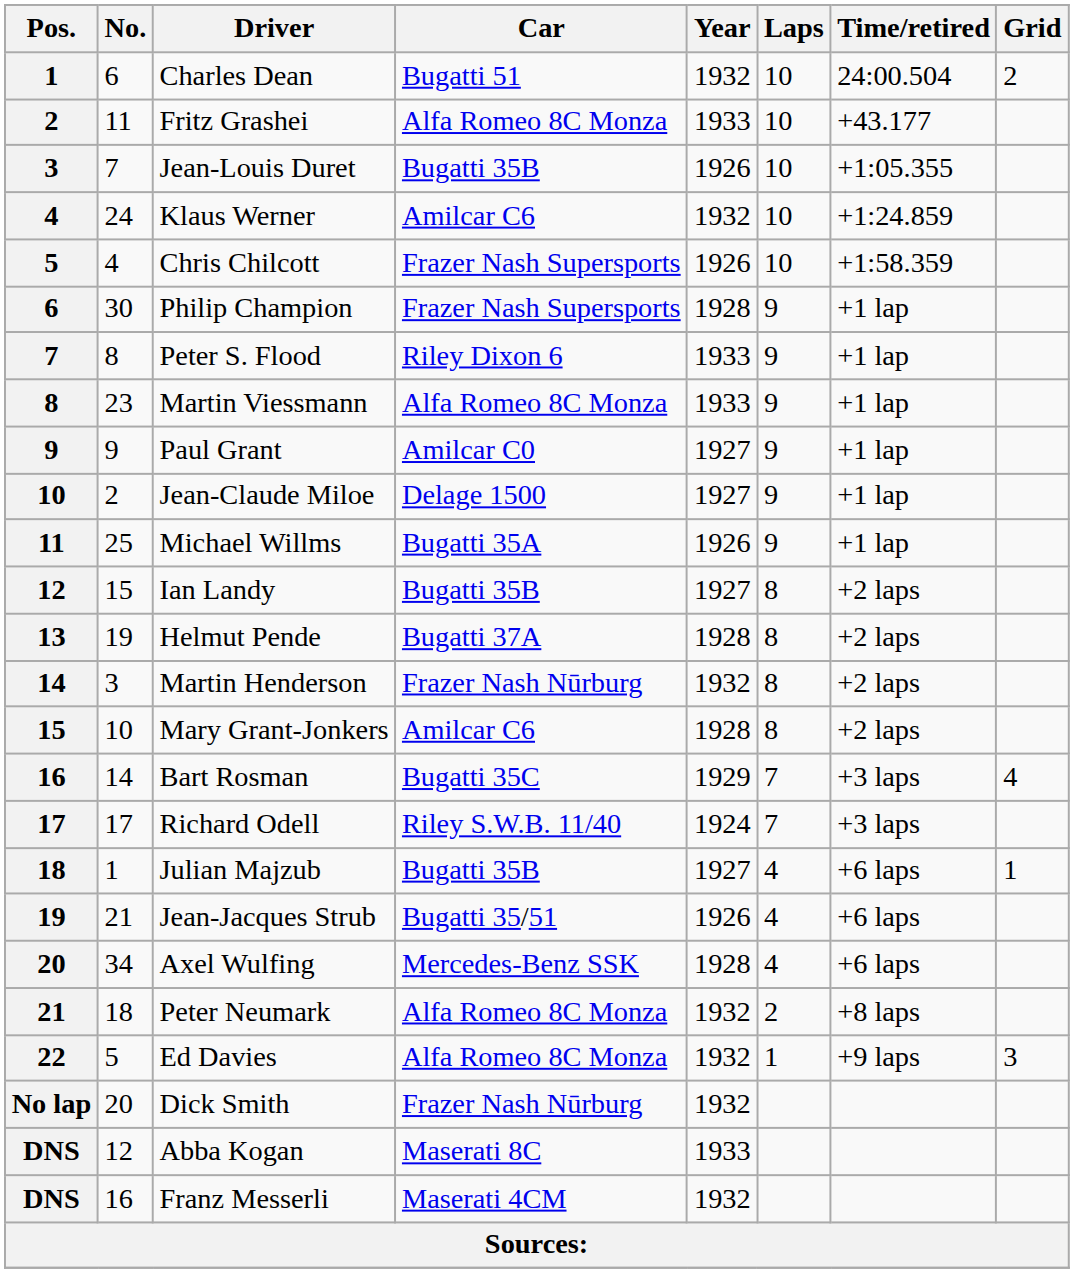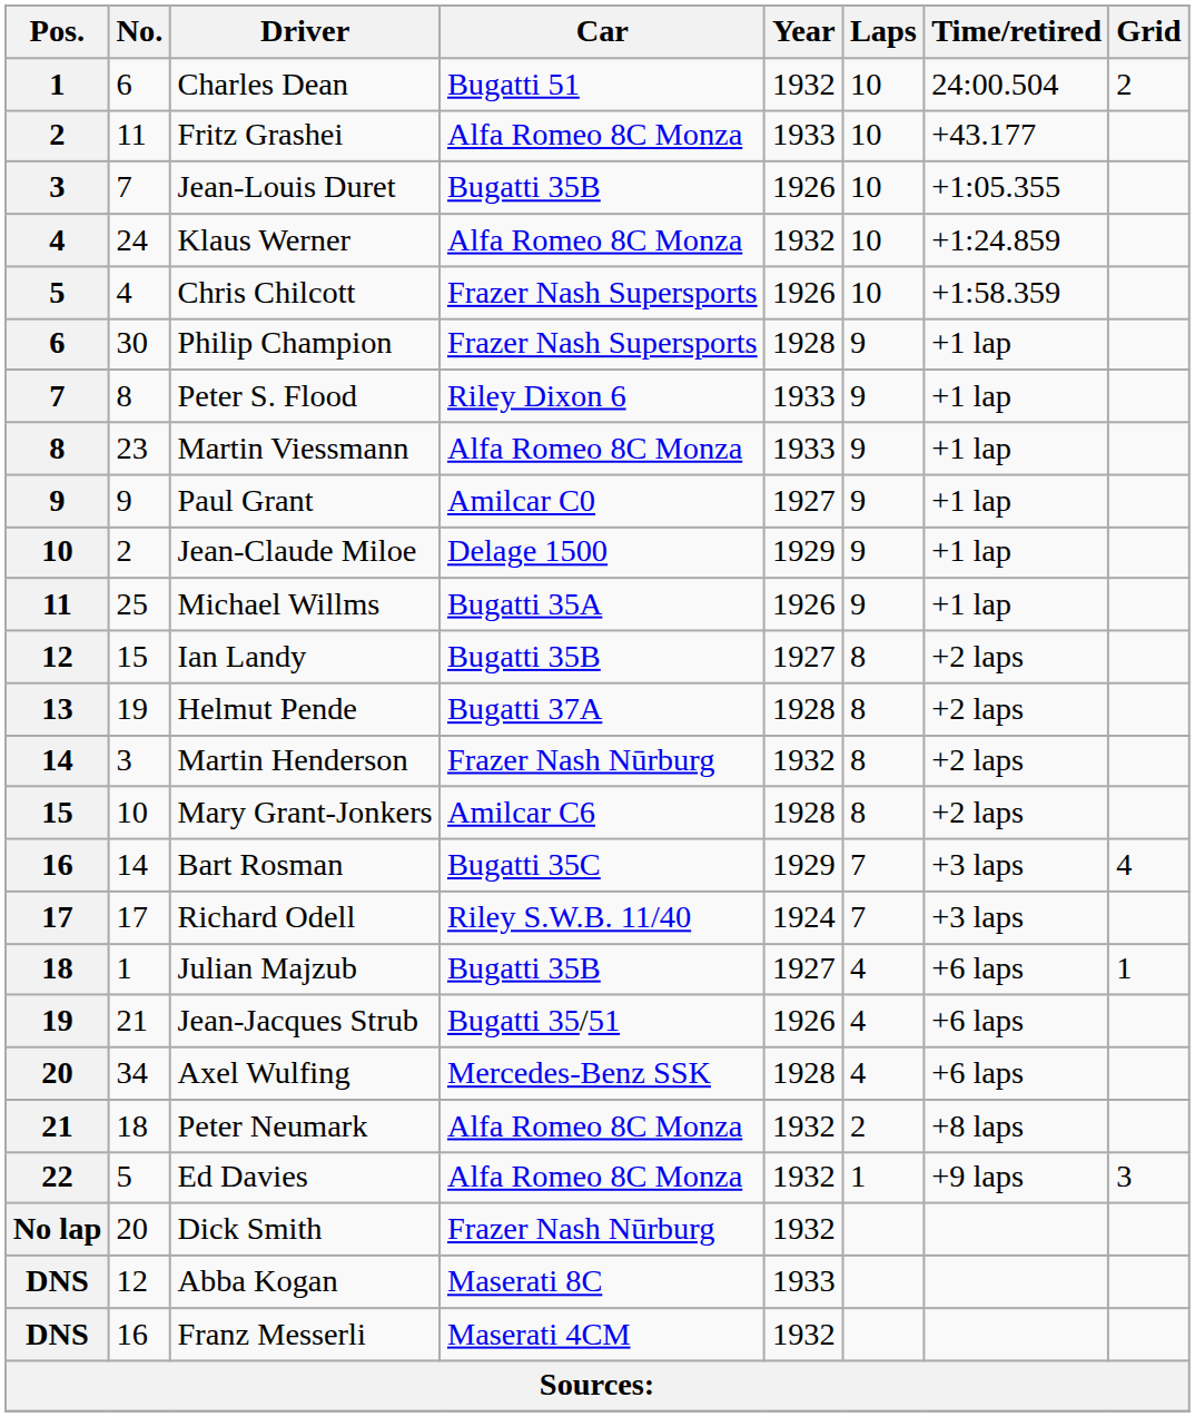Klaus Werner | Car: Amilcar C6 -> Alfa Romeo 8C Monza
Jean-Claude Miloe | Year: 1927 -> 1929
